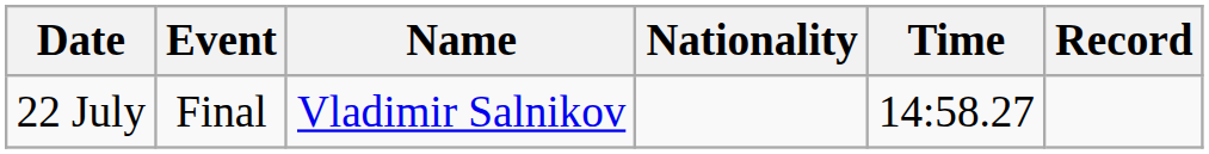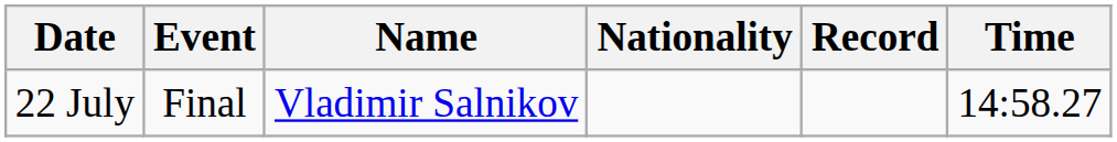columns swapped: Time <-> Record
